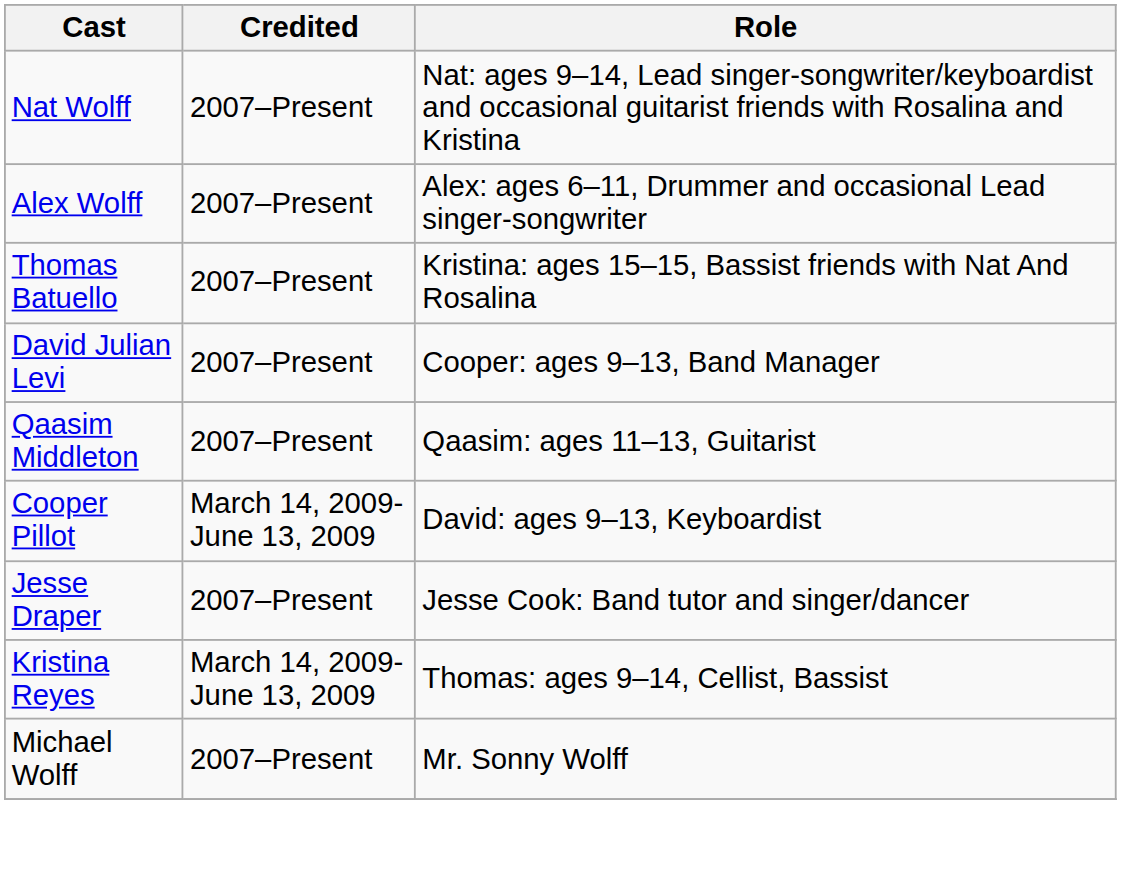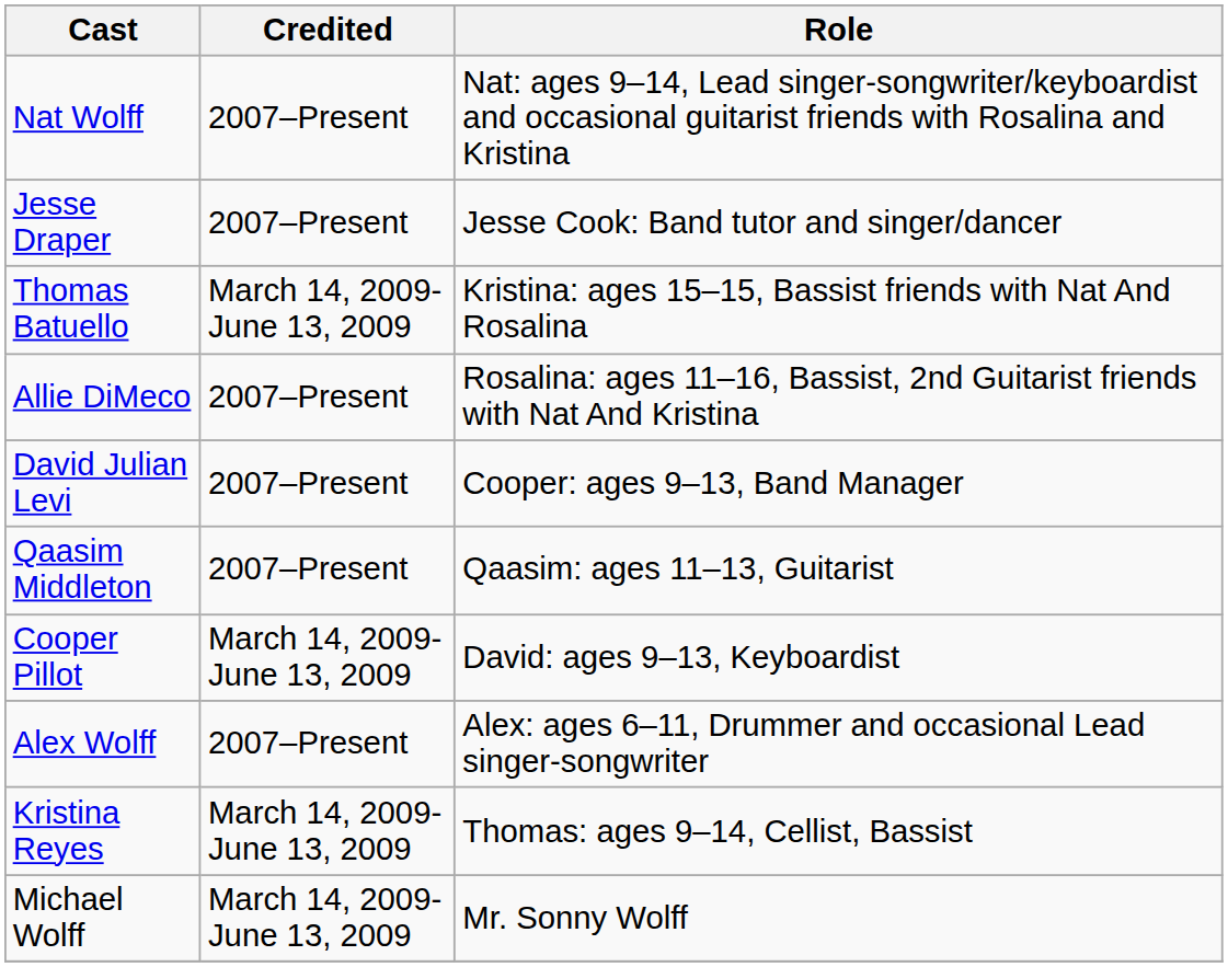rows swapped: Alex Wolff <-> Jesse Draper
Thomas Batuello | Credited: 2007–Present -> March 14, 2009- June 13, 2009
+ row: Allie DiMeco | 2007–Present | Rosalina: ages 11–16, Bassist, 2nd Guitarist friends with Nat And Kristina
Michael Wolff | Credited: 2007–Present -> March 14, 2009- June 13, 2009
